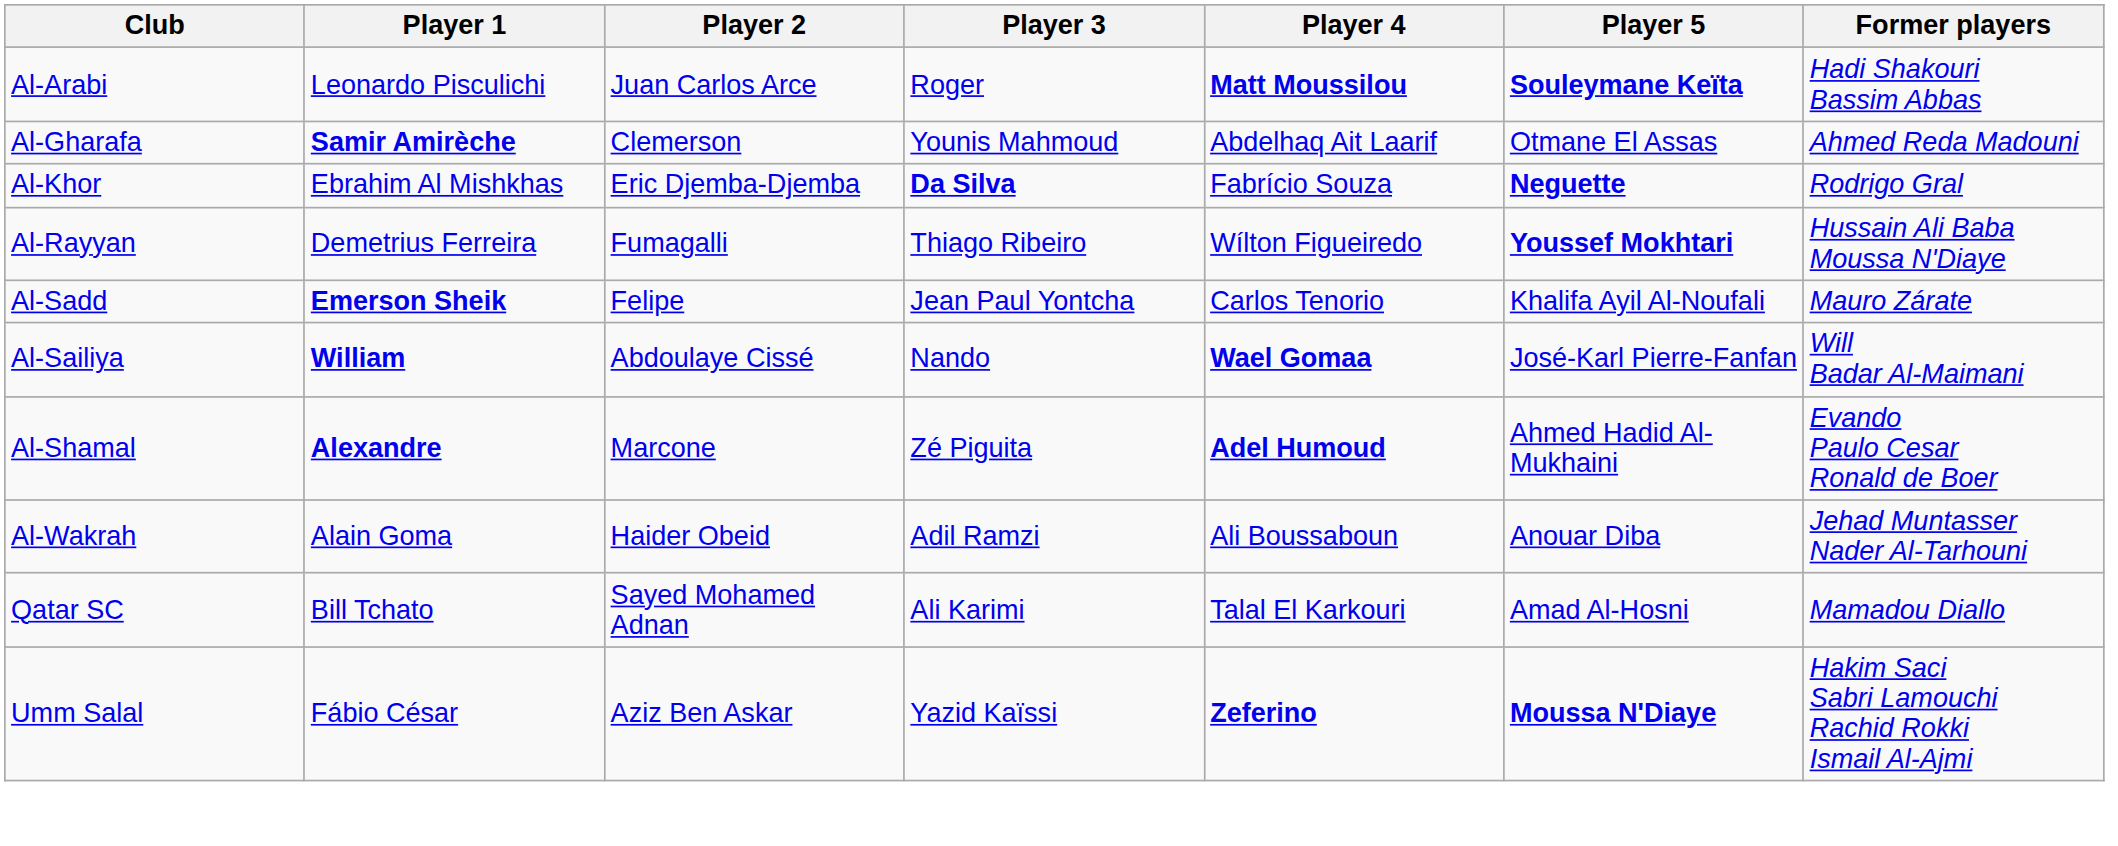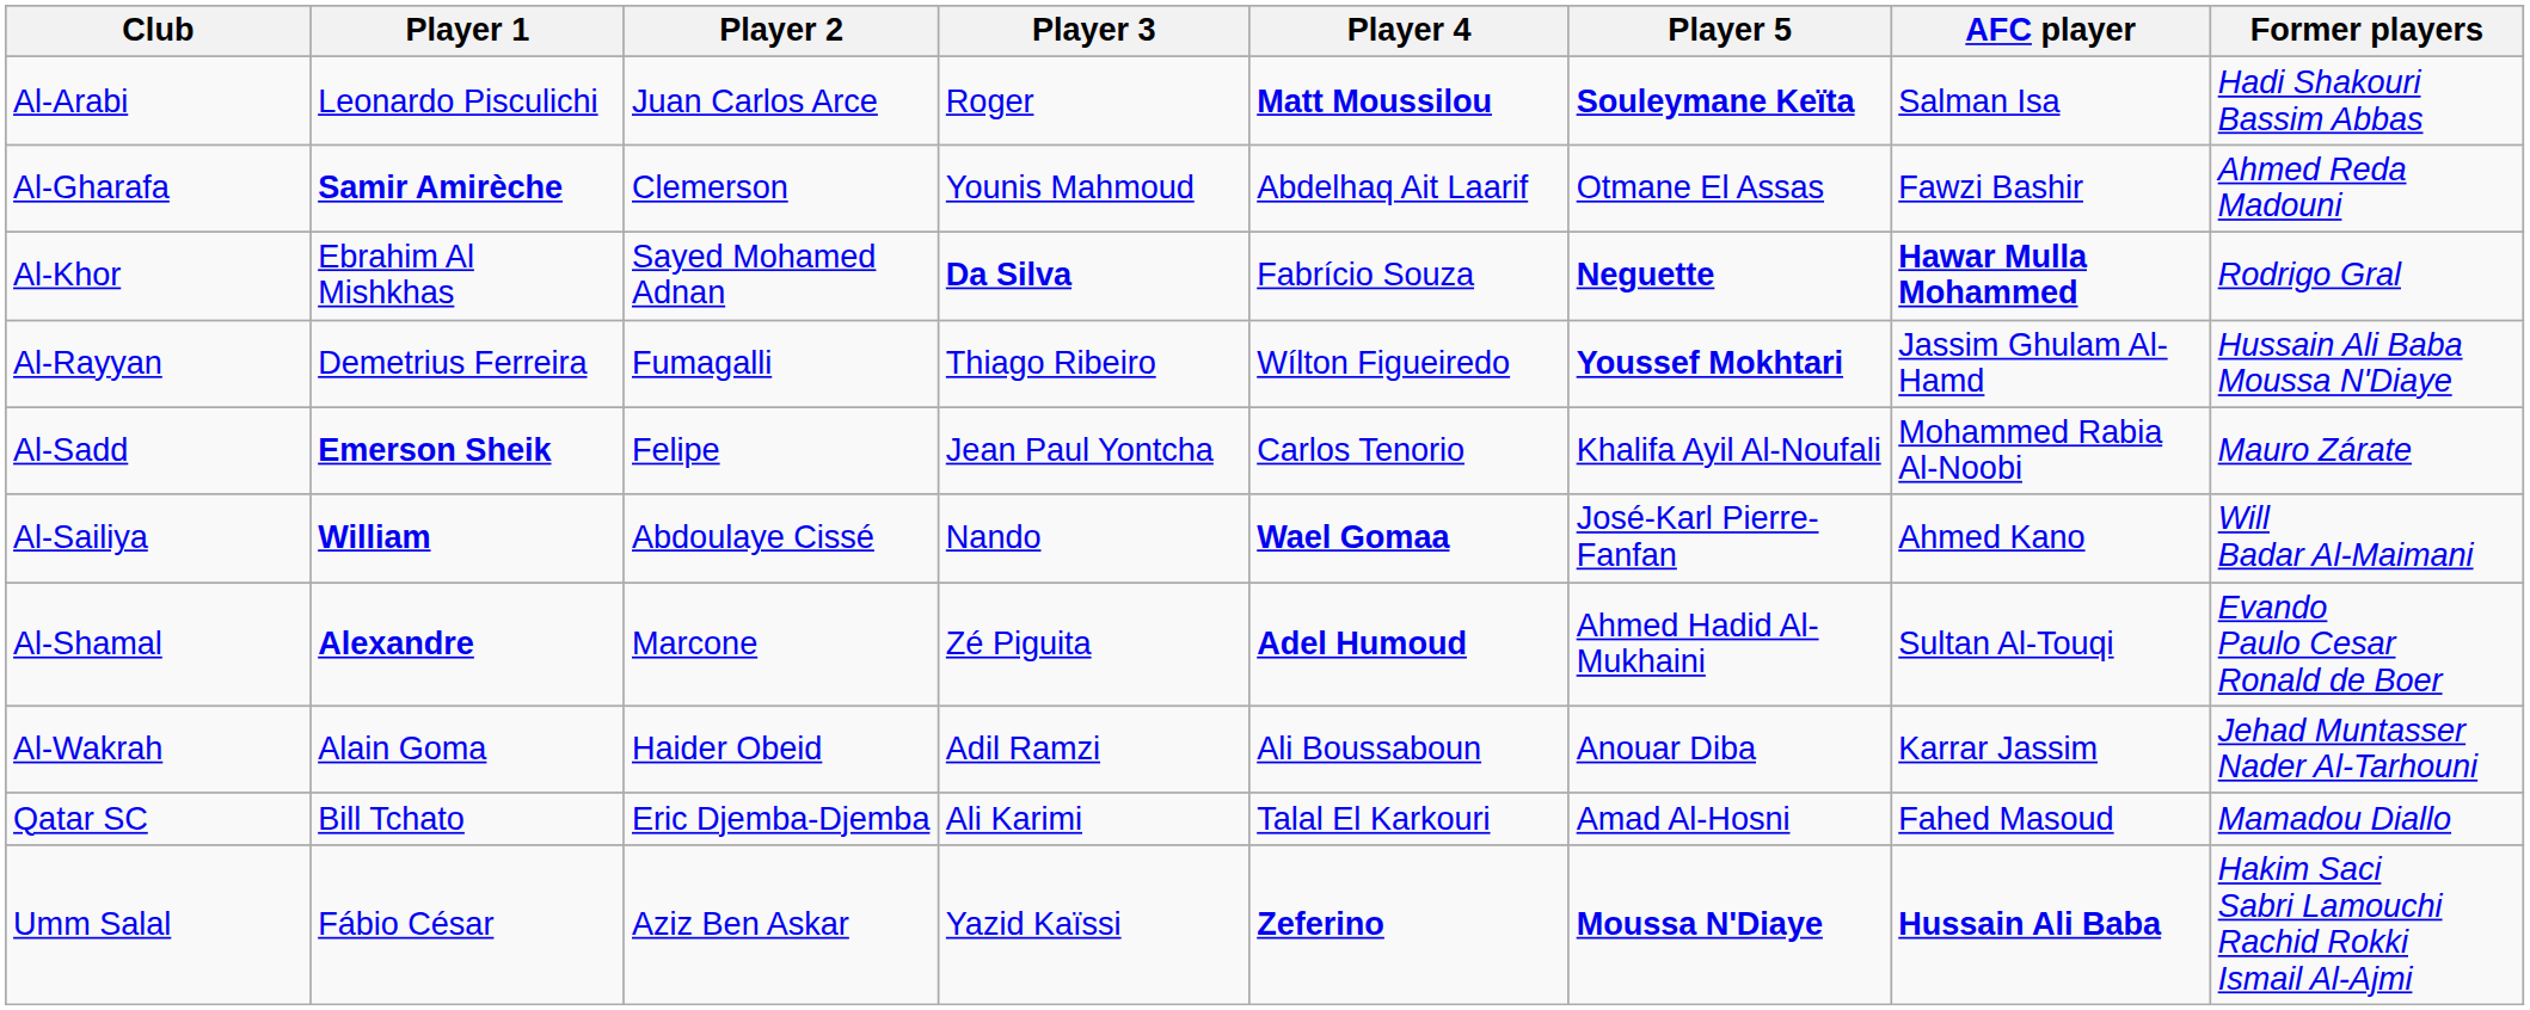+ column: AFC player | Salman Isa | Fawzi Bashir | Hawar Mulla Mohammed | Jassim Ghulam Al-Hamd | Mohammed Rabia Al-Noobi | Ahmed Kano | Sultan Al-Touqi | Karrar Jassim | Fahed Masoud | Hussain Ali Baba
Al-Khor | Player 2: Eric Djemba-Djemba -> Sayed Mohamed Adnan
Qatar SC | Player 2: Sayed Mohamed Adnan -> Eric Djemba-Djemba
